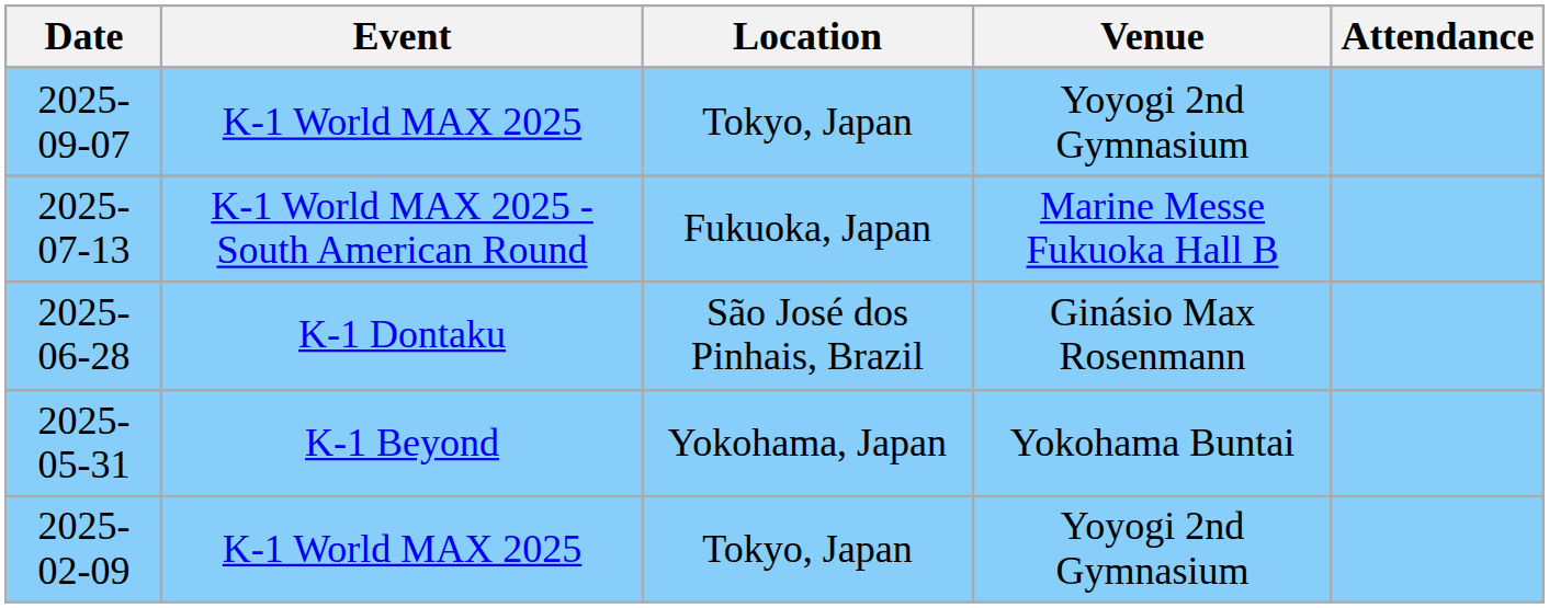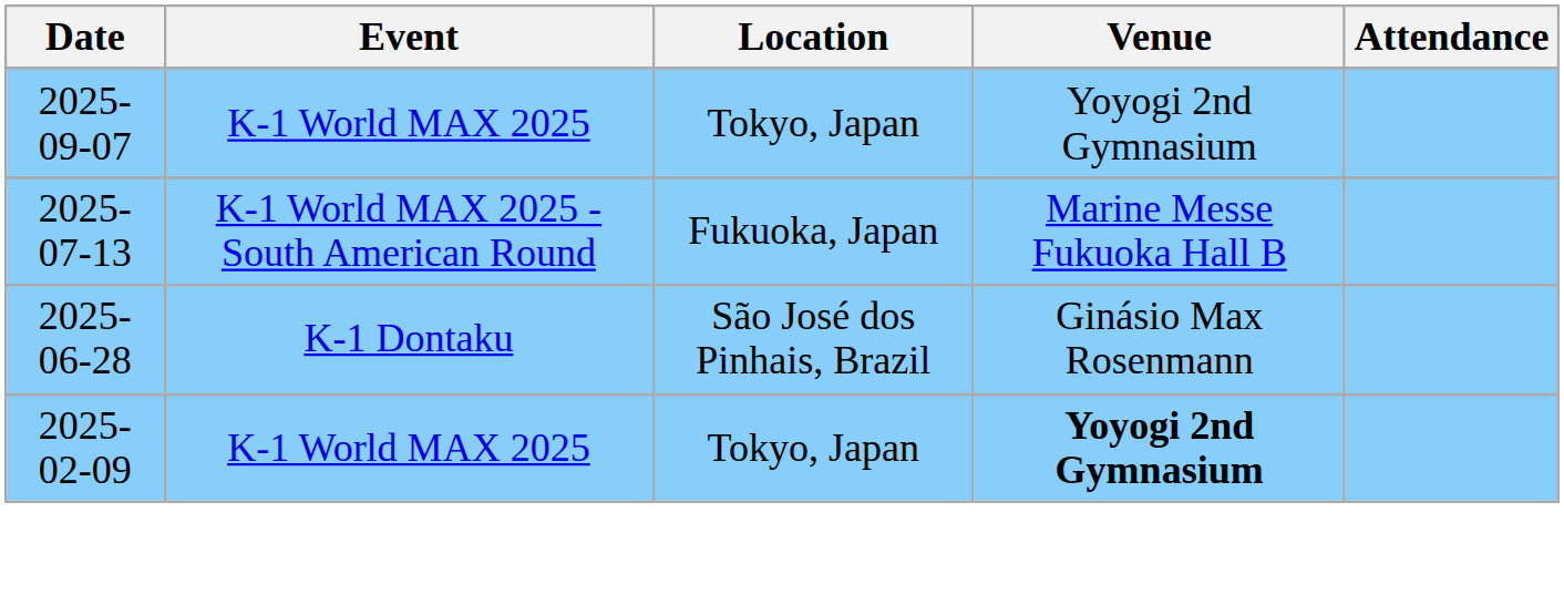- row: 2025-05-31 | K-1 Beyond | Yokohama, Japan | Yokohama Buntai
2025-02-09 | Venue: normal -> bold
